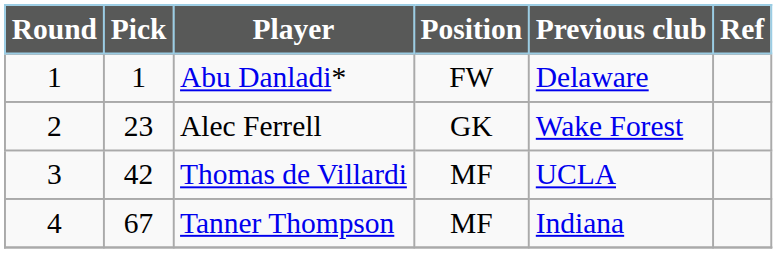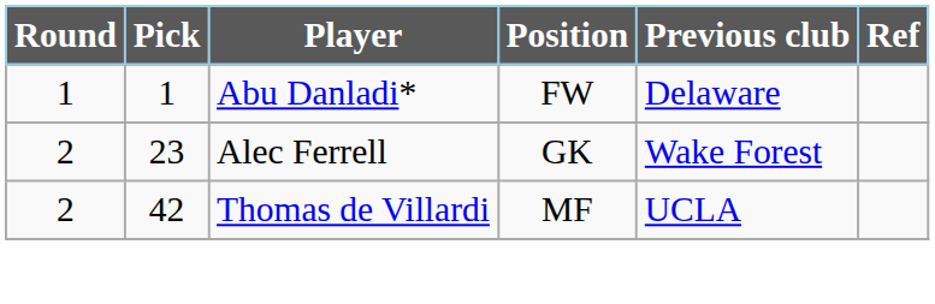Thomas de Villardi | Round: 3 -> 2
- row: 4 | 67 | Tanner Thompson | MF | Indiana
